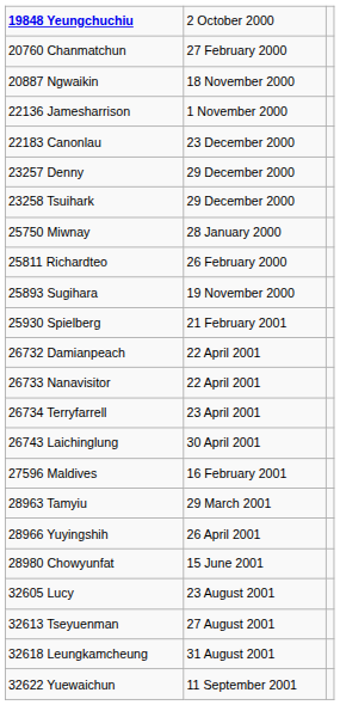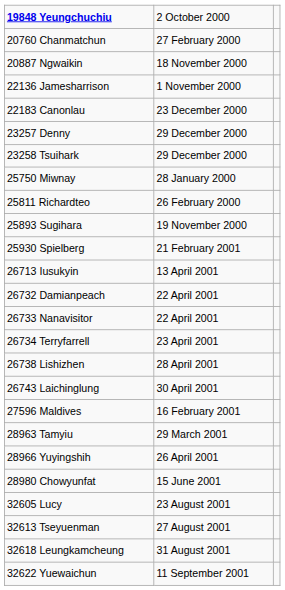+ row: 26713 Iusukyin | 13 April 2001
+ row: 26738 Lishizhen | 28 April 2001
